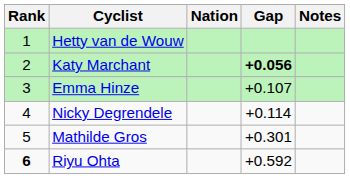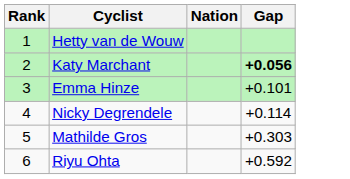- column: Notes
Emma Hinze | Gap: +0.107 -> +0.101
Mathilde Gros | Gap: +0.301 -> +0.303
Riyu Ohta | Rank: bold -> normal
